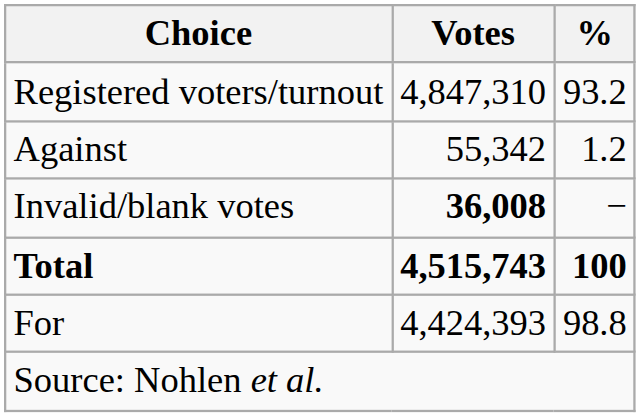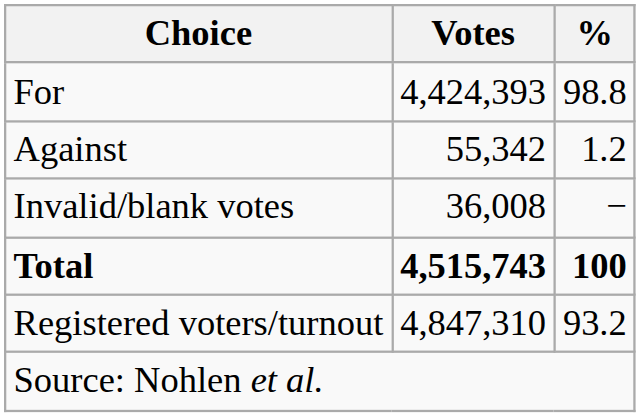rows swapped: For <-> Registered voters/turnout
Invalid/blank votes | Votes: bold -> normal
